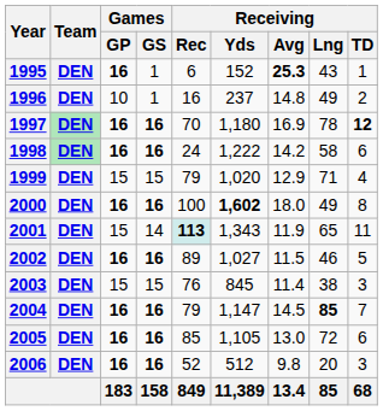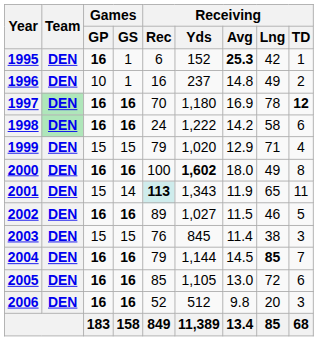1995 | Receiving / Lng: 43 -> 42
2004 | Receiving / Yds: 1,147 -> 1,144
